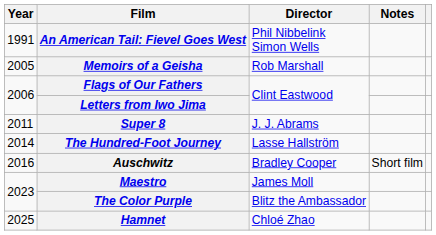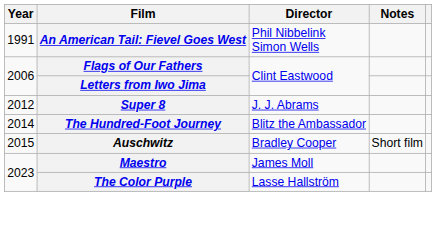- row: 2005 | Memoirs of a Geisha | Rob Marshall
Super 8 | Year: 2011 -> 2012
The Hundred-Foot Journey | Director: Lasse Hallström -> Blitz the Ambassador
Auschwitz | Year: 2016 -> 2015
The Color Purple | Director: Blitz the Ambassador -> Lasse Hallström
- row: 2025 | Hamnet | Chloé Zhao
